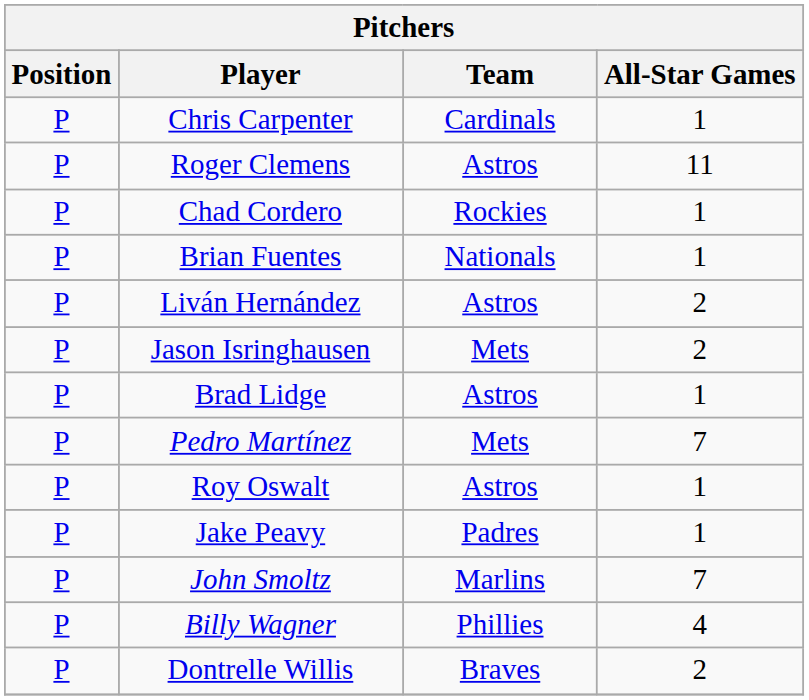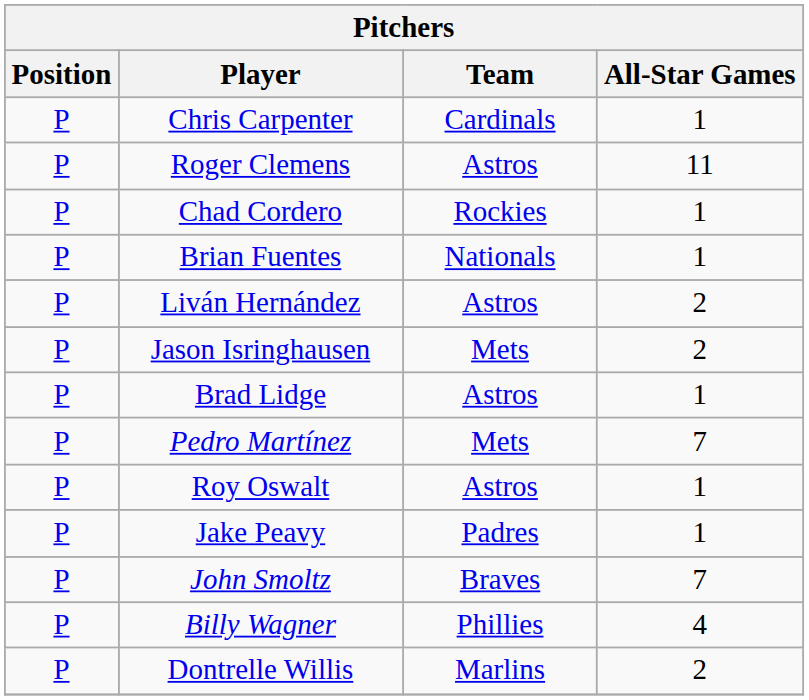John Smoltz | Team: Marlins -> Braves
Dontrelle Willis | Team: Braves -> Marlins
